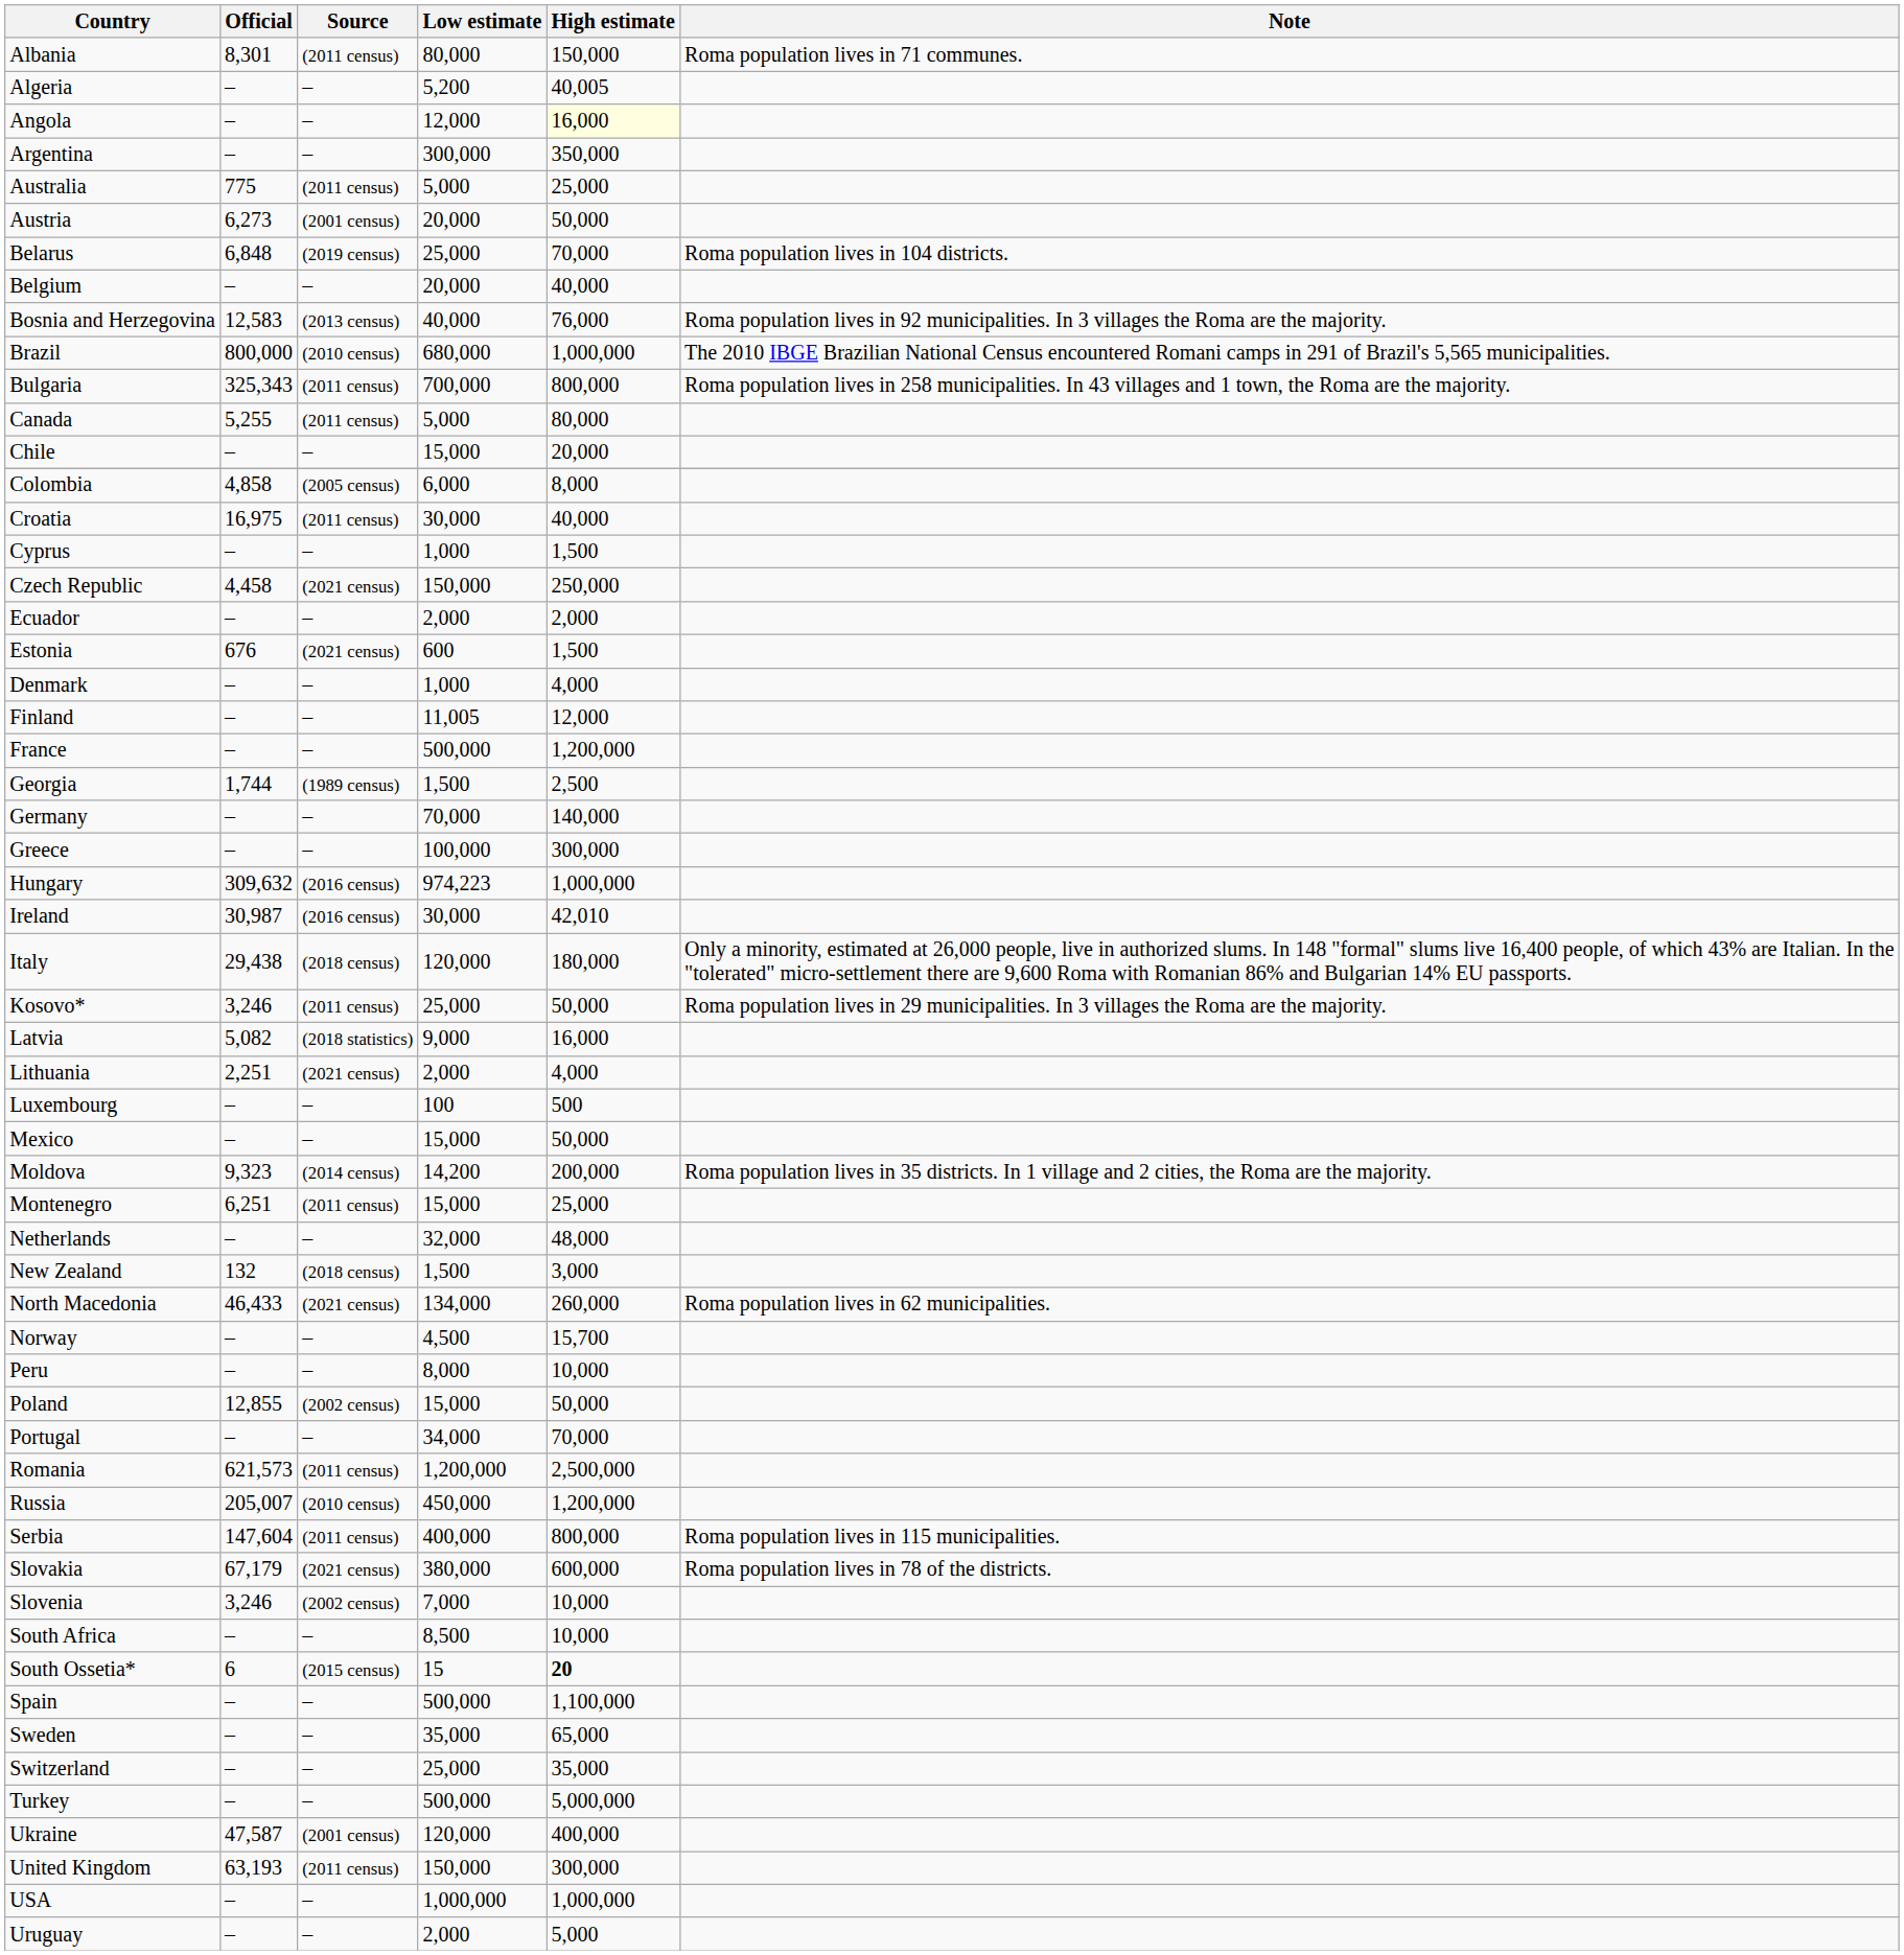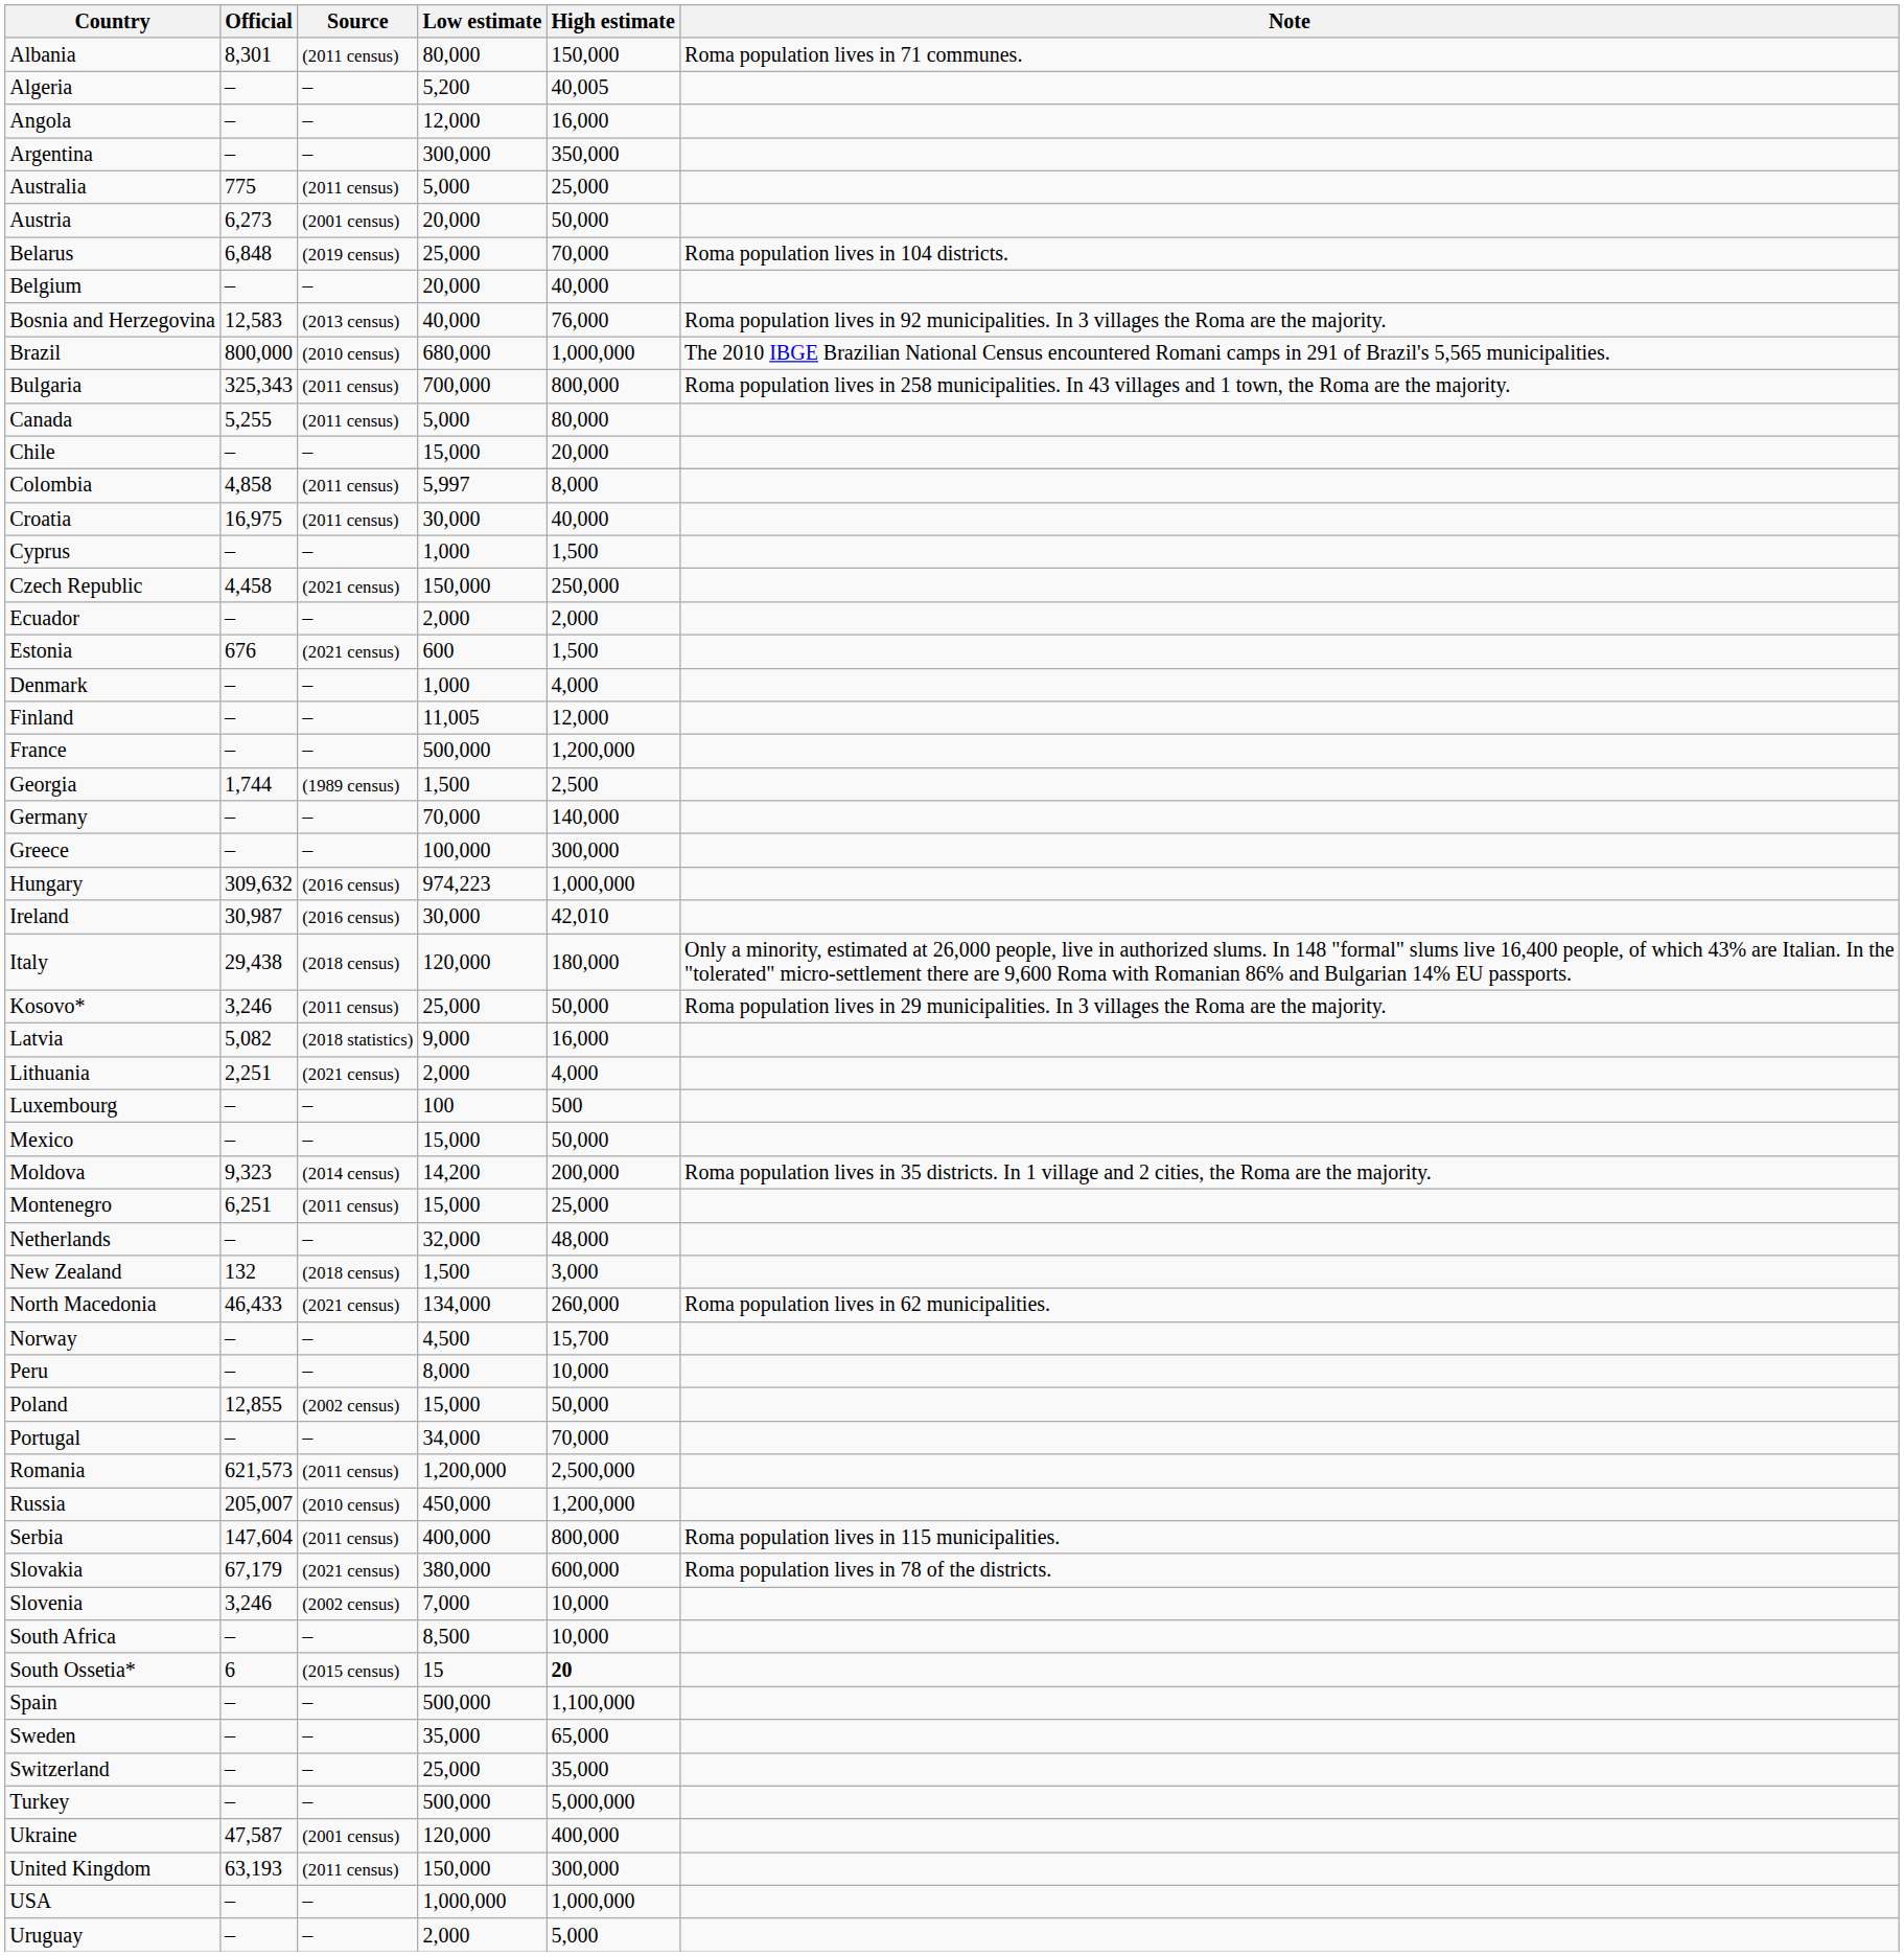Angola | High estimate: lightyellow background -> no background
Colombia | Source: (2005 census) -> (2011 census)
Colombia | Low estimate: 6,000 -> 5,997
